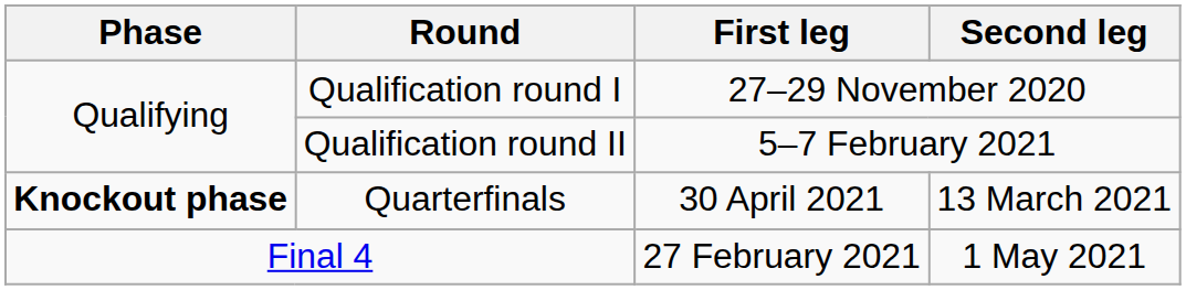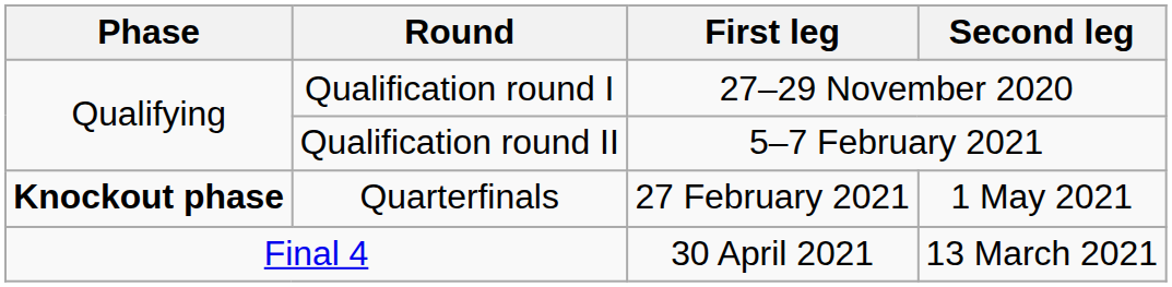Quarterfinals | First leg: 30 April 2021 -> 27 February 2021
Quarterfinals | Second leg: 13 March 2021 -> 1 May 2021
Final 4 | First leg: 27 February 2021 -> 30 April 2021
Final 4 | Second leg: 1 May 2021 -> 13 March 2021
